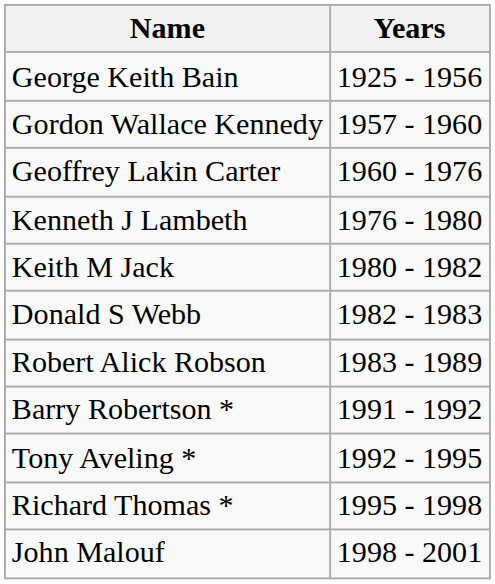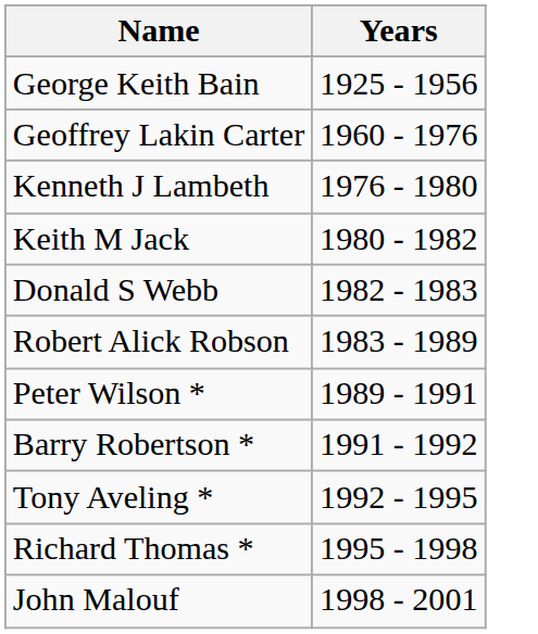- row: Gordon Wallace Kennedy | 1957 - 1960
+ row: Peter Wilson * | 1989 - 1991
